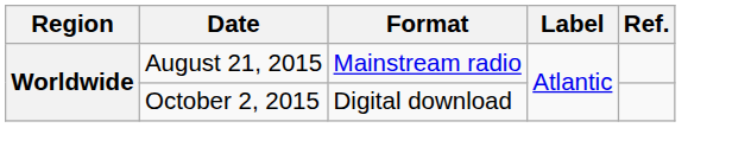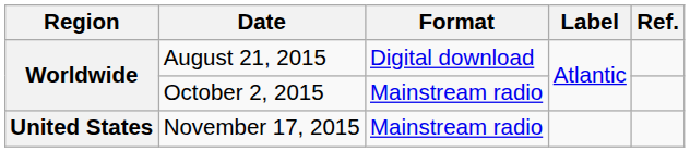August 21, 2015 | Format: Mainstream radio -> Digital download
October 2, 2015 | Format: Digital download -> Mainstream radio
+ row: United States | November 17, 2015 | Mainstream radio
